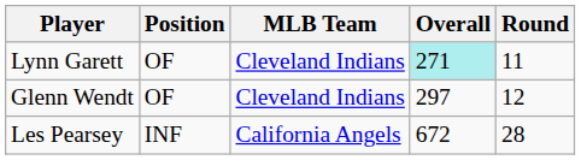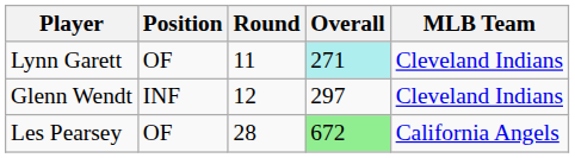columns swapped: Round <-> MLB Team
Glenn Wendt | Position: OF -> INF
Les Pearsey | Position: INF -> OF
Les Pearsey | Overall: no background -> lightgreen background
